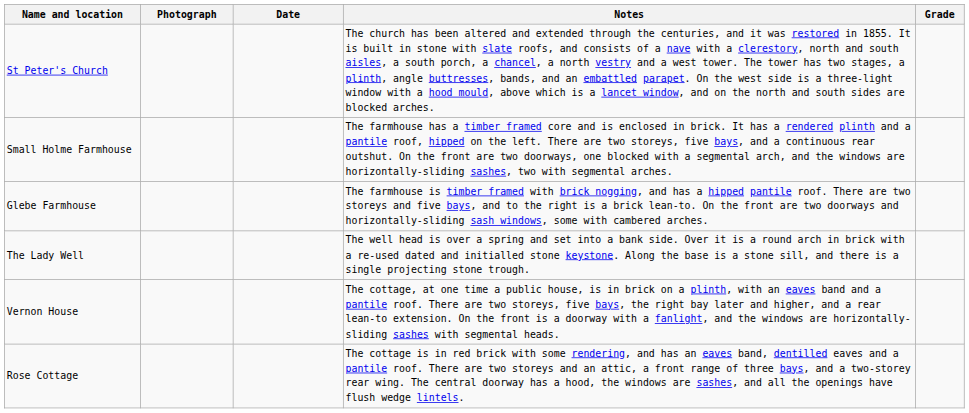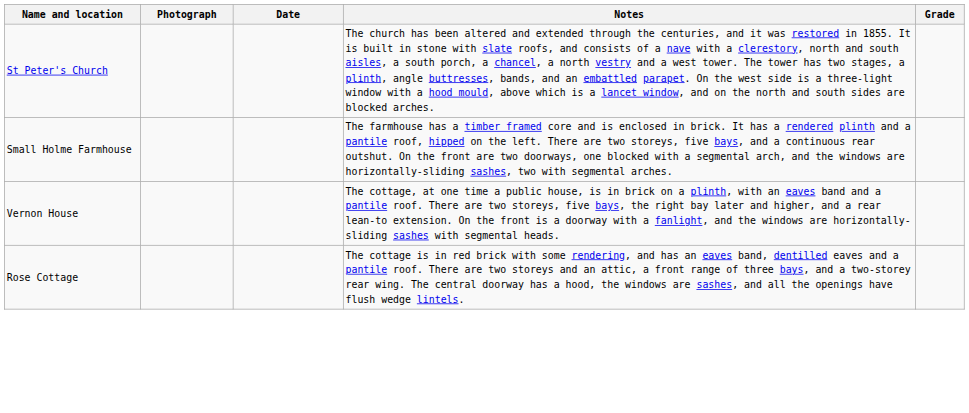- row: Glebe Farmhouse | The farmhouse is timber framed with brick nogging, and has a hipped pantile roof. There are two storeys and five bays, and to the right is a brick lean-to. On the front are two doorways and horizontally-sliding sash windows, some with cambered arches.
- row: The Lady Well | The well head is over a spring and set into a bank side. Over it is a round arch in brick with a re-used dated and initialled stone keystone. Along the base is a stone sill, and there is a single projecting stone trough.
